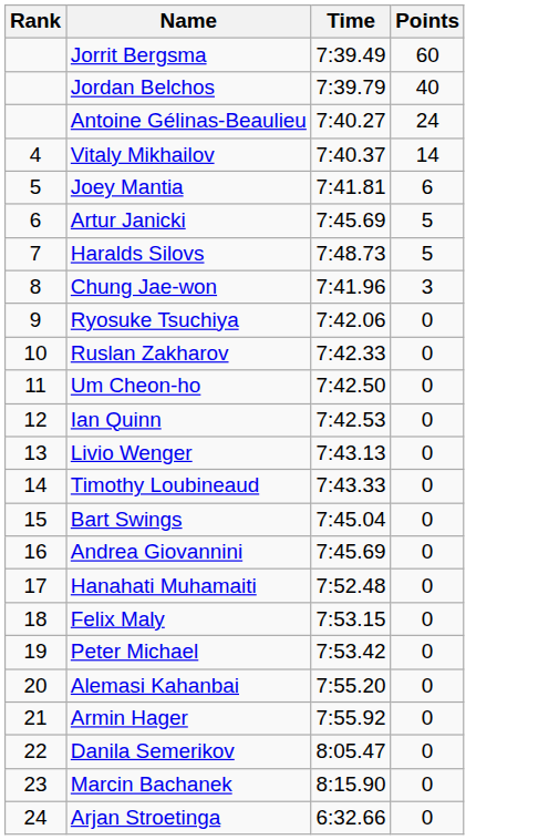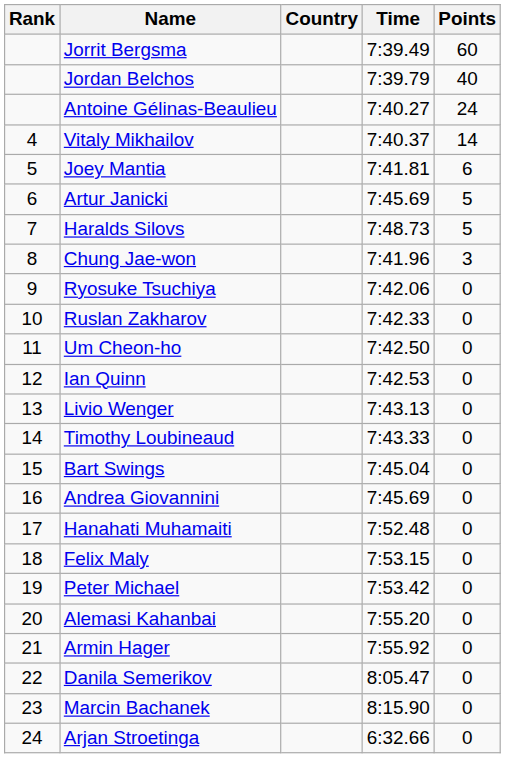+ column: Country
